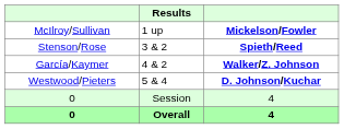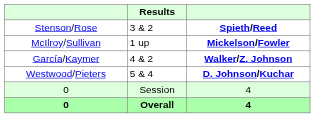rows swapped: Stenson/Rose <-> McIlroy/Sullivan
